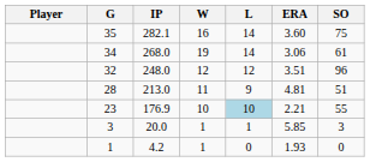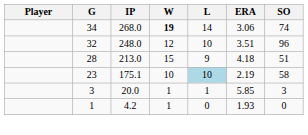- row: 35 | 282.1 | 16 | 14 | 3.60 | 75
34 | W: normal -> bold
34 | SO: 61 -> 74
32 | L: 12 -> 10
28 | W: 11 -> 15
28 | ERA: 4.81 -> 4.18
23 | IP: 176.9 -> 175.1
23 | ERA: 2.21 -> 2.19
23 | SO: 55 -> 58
